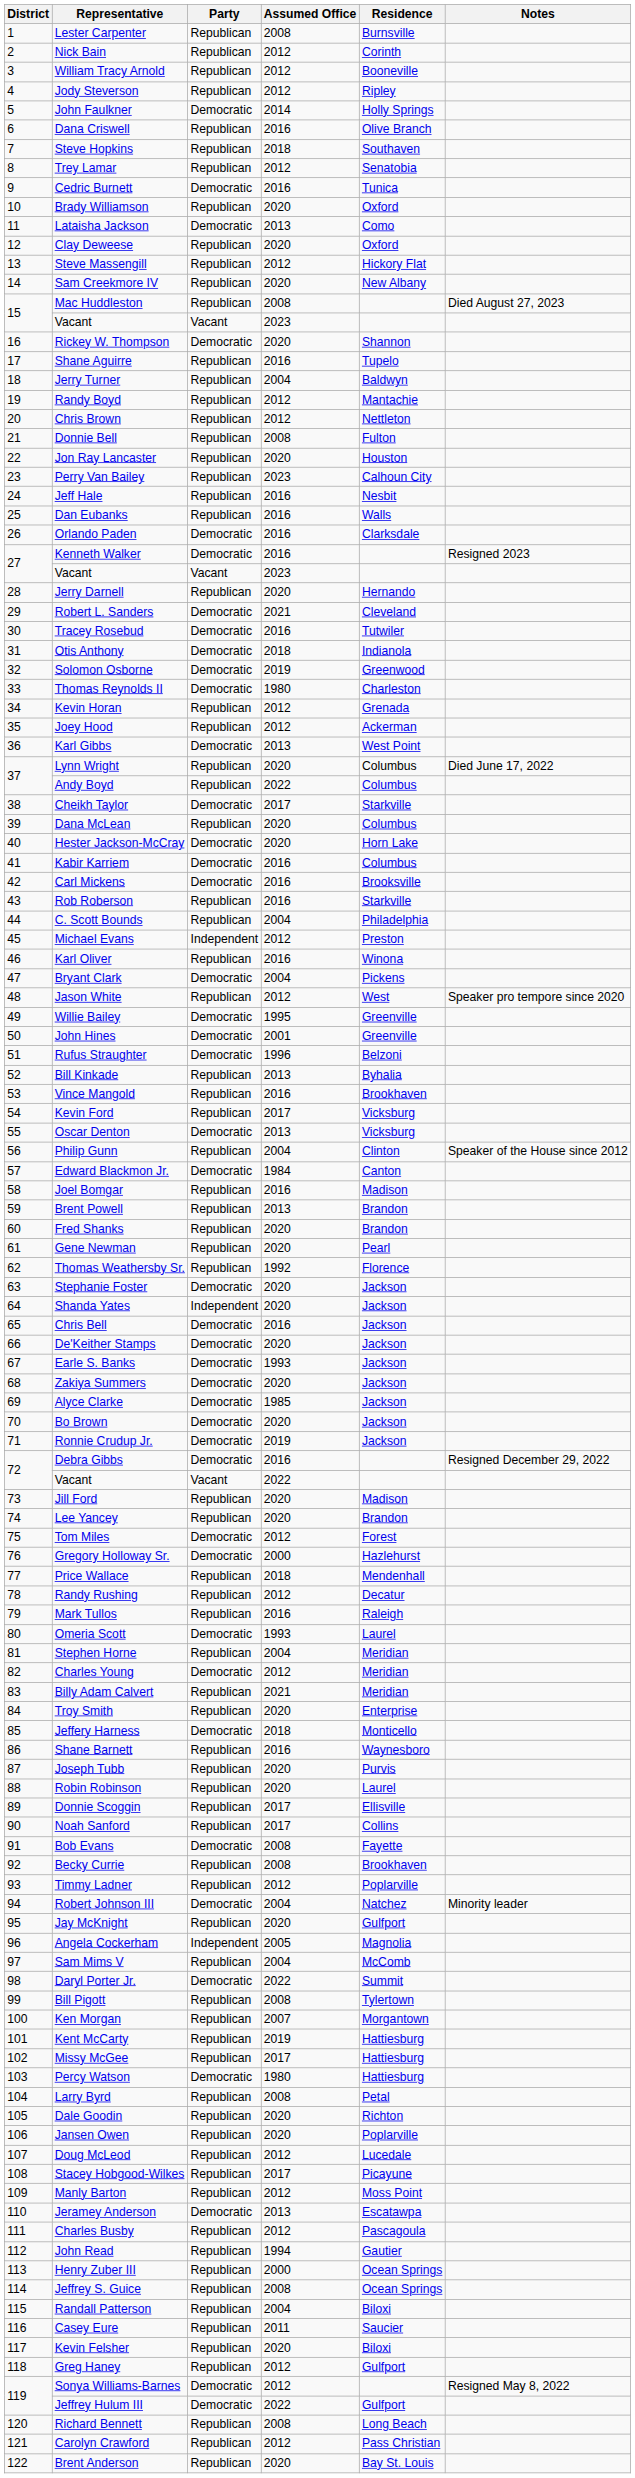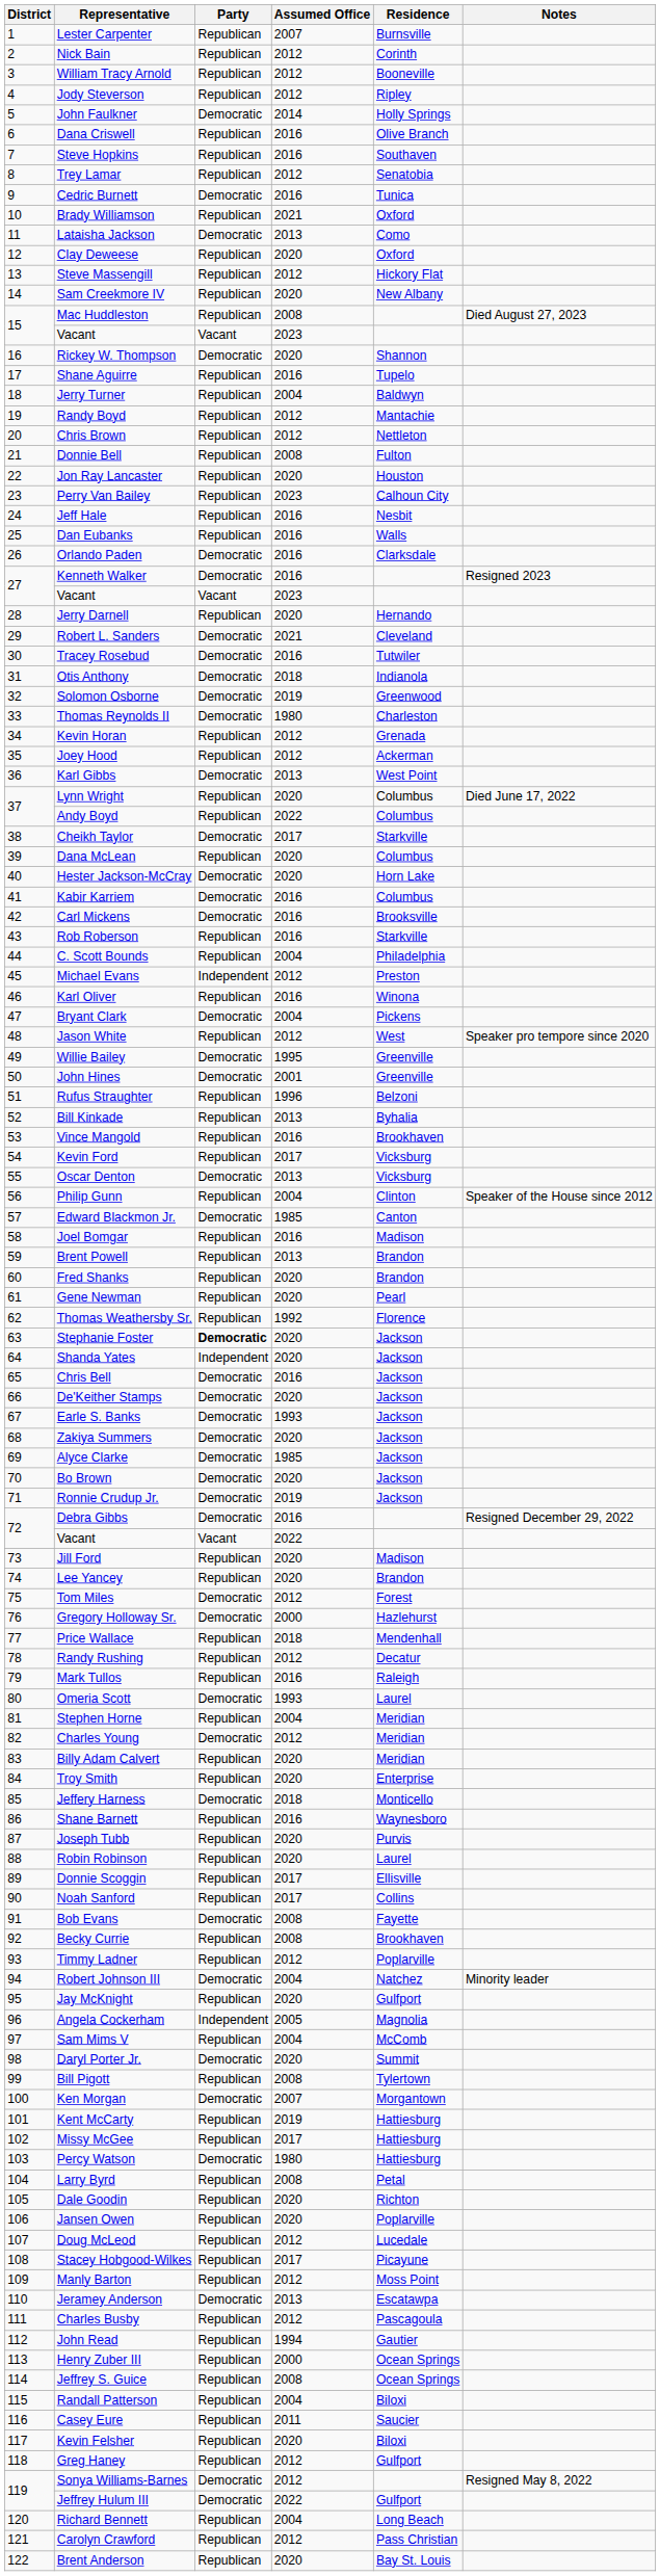Lester Carpenter | Assumed Office: 2008 -> 2007
Steve Hopkins | Assumed Office: 2018 -> 2016
Brady Williamson | Assumed Office: 2020 -> 2021
Rufus Straughter | Party: Democratic -> Republican
Edward Blackmon Jr. | Assumed Office: 1984 -> 1985
Stephanie Foster | Party: normal -> bold
Billy Adam Calvert | Assumed Office: 2021 -> 2020
Daryl Porter Jr. | Assumed Office: 2022 -> 2020
Ken Morgan | Party: Republican -> Democratic
Richard Bennett | Assumed Office: 2008 -> 2004
